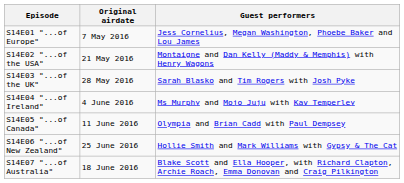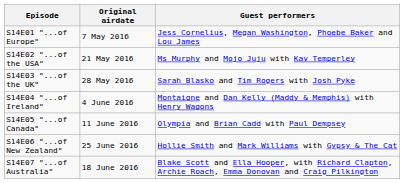S14E02 "...of the USA" | Guest performers: Montaigne and Dan Kelly (Maddy & Memphis) with Henry Wagons -> Ms Murphy and Mojo Juju with Kav Temperley
S14E04 "...of Ireland" | Guest performers: Ms Murphy and Mojo Juju with Kav Temperley -> Montaigne and Dan Kelly (Maddy & Memphis) with Henry Wagons
